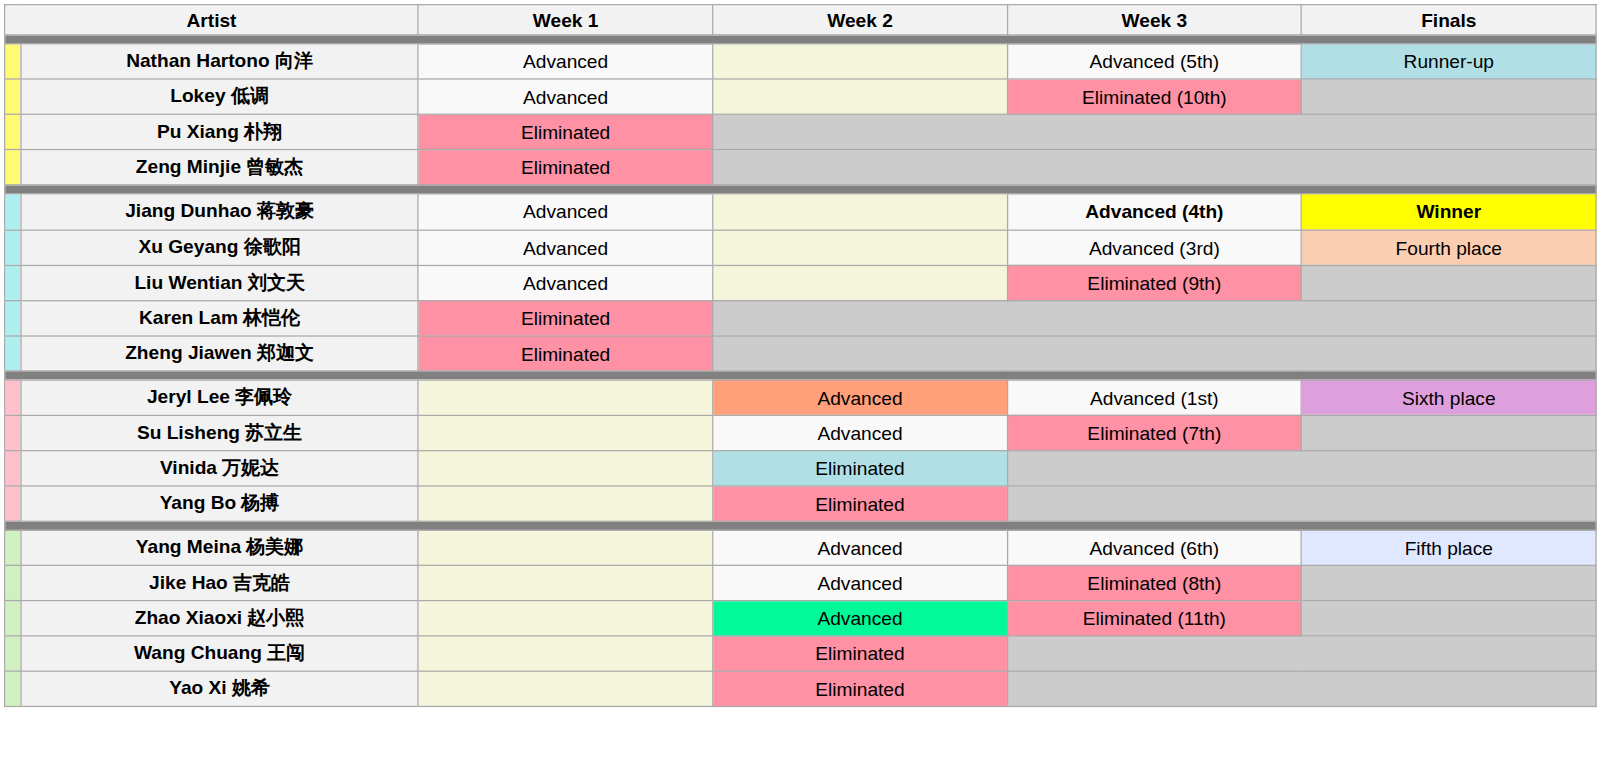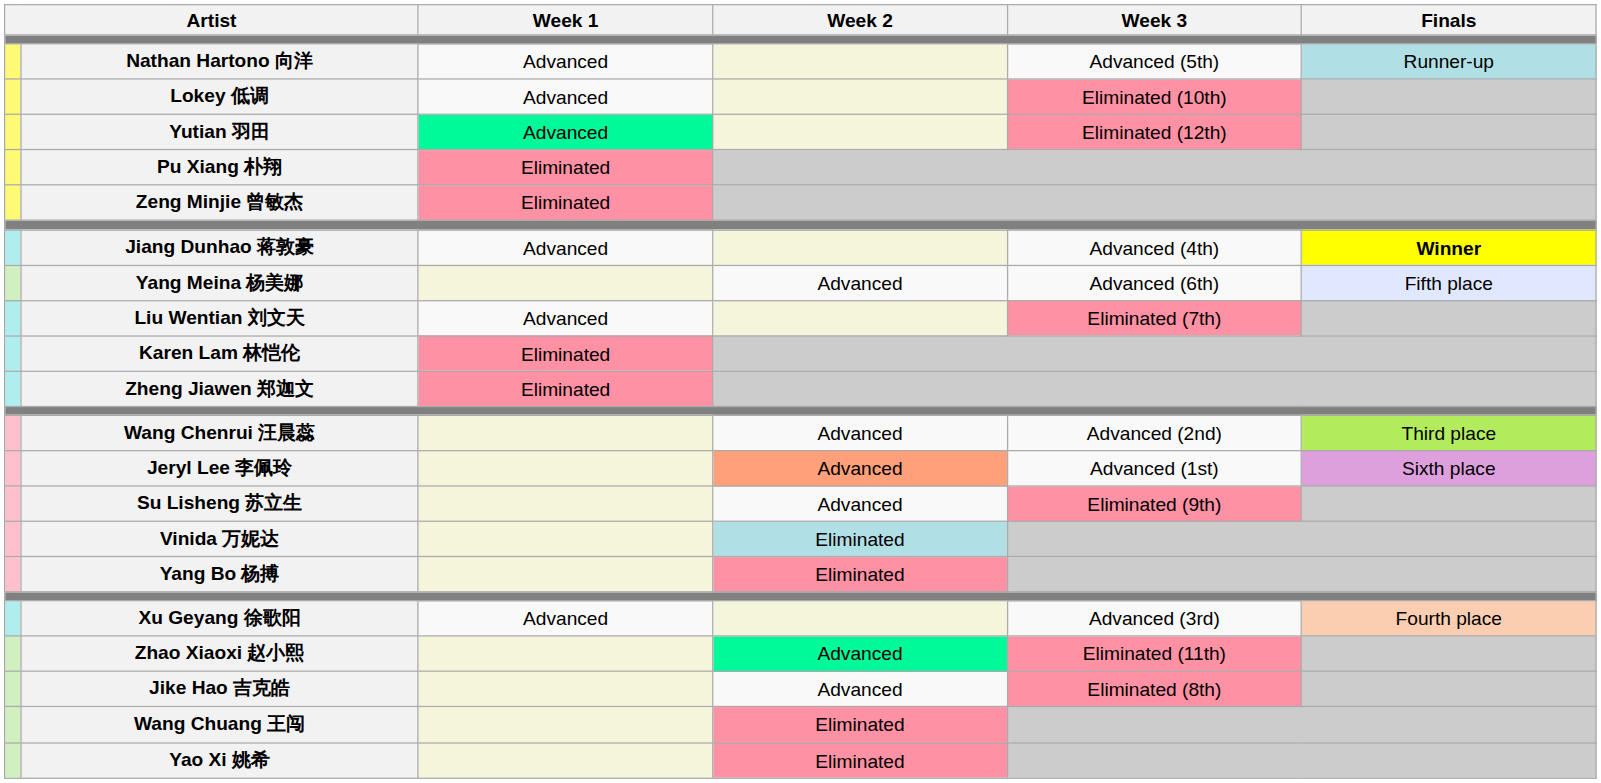+ row: Yutian 羽田 | Advanced | Eliminated (12th)
Jiang Dunhao 蒋敦豪 | Week 3: bold -> normal
rows swapped: Xu Geyang 徐歌阳 <-> Yang Meina 杨美娜
Liu Wentian 刘文天 | Week 3: Eliminated (9th) -> Eliminated (7th)
+ row: Wang Chenrui 汪晨蕊 | Advanced | Advanced (2nd) | Third place
Su Lisheng 苏立生 | Week 3: Eliminated (7th) -> Eliminated (9th)
rows swapped: Jike Hao 吉克皓 <-> Zhao Xiaoxi 赵小熙
